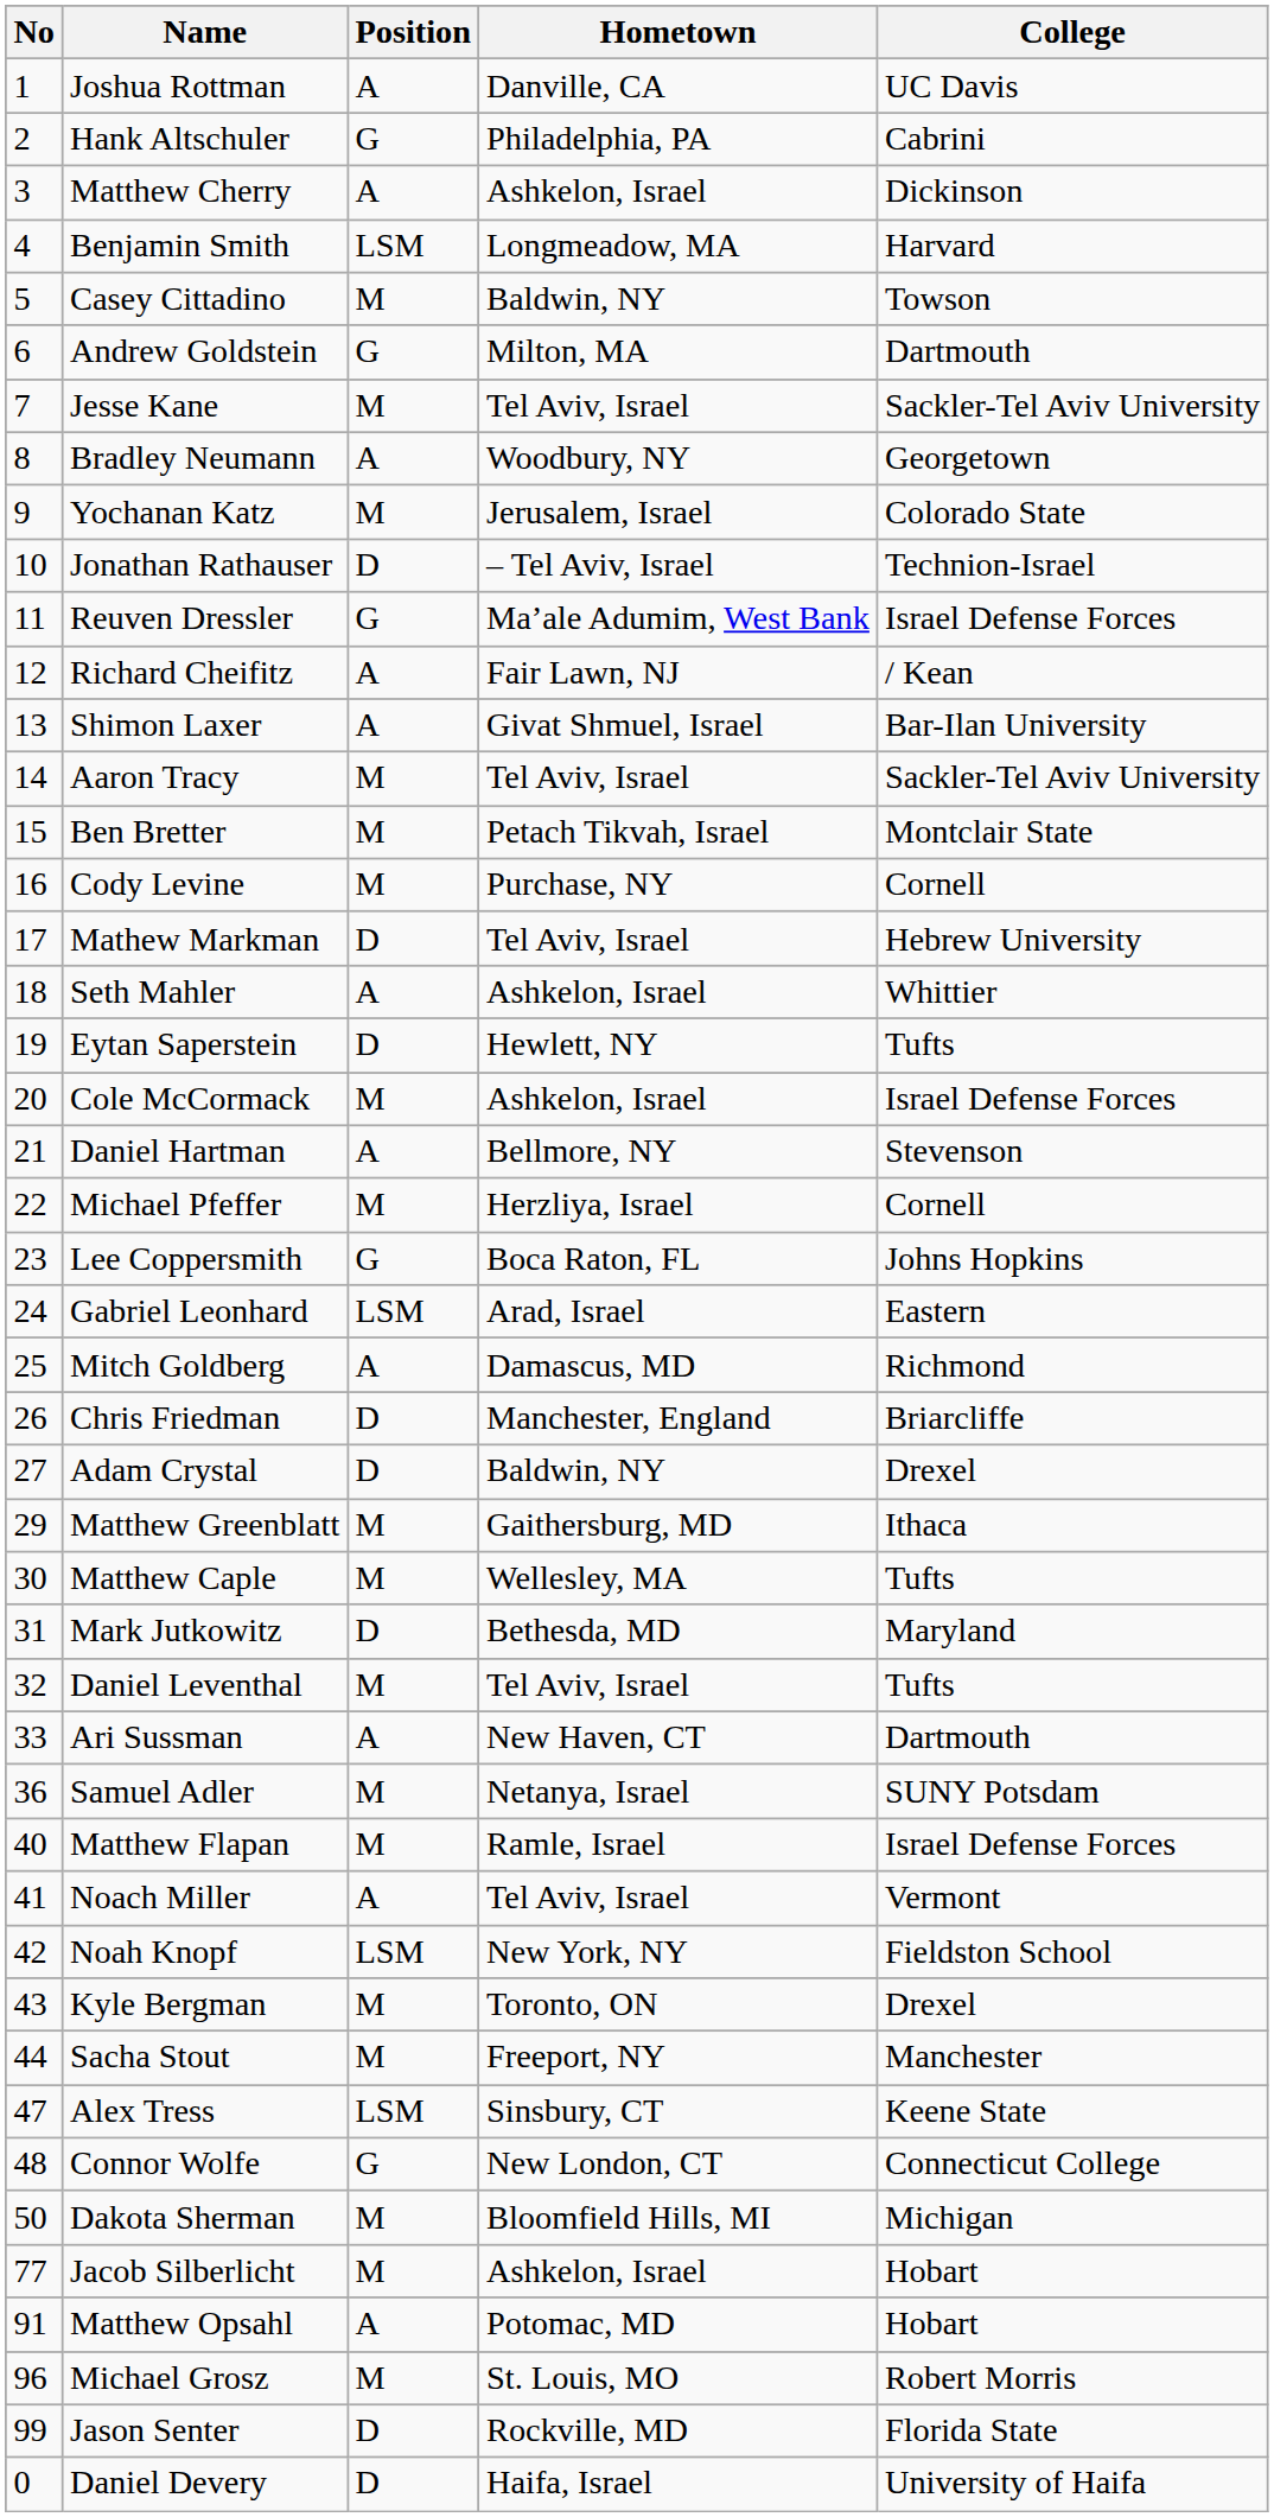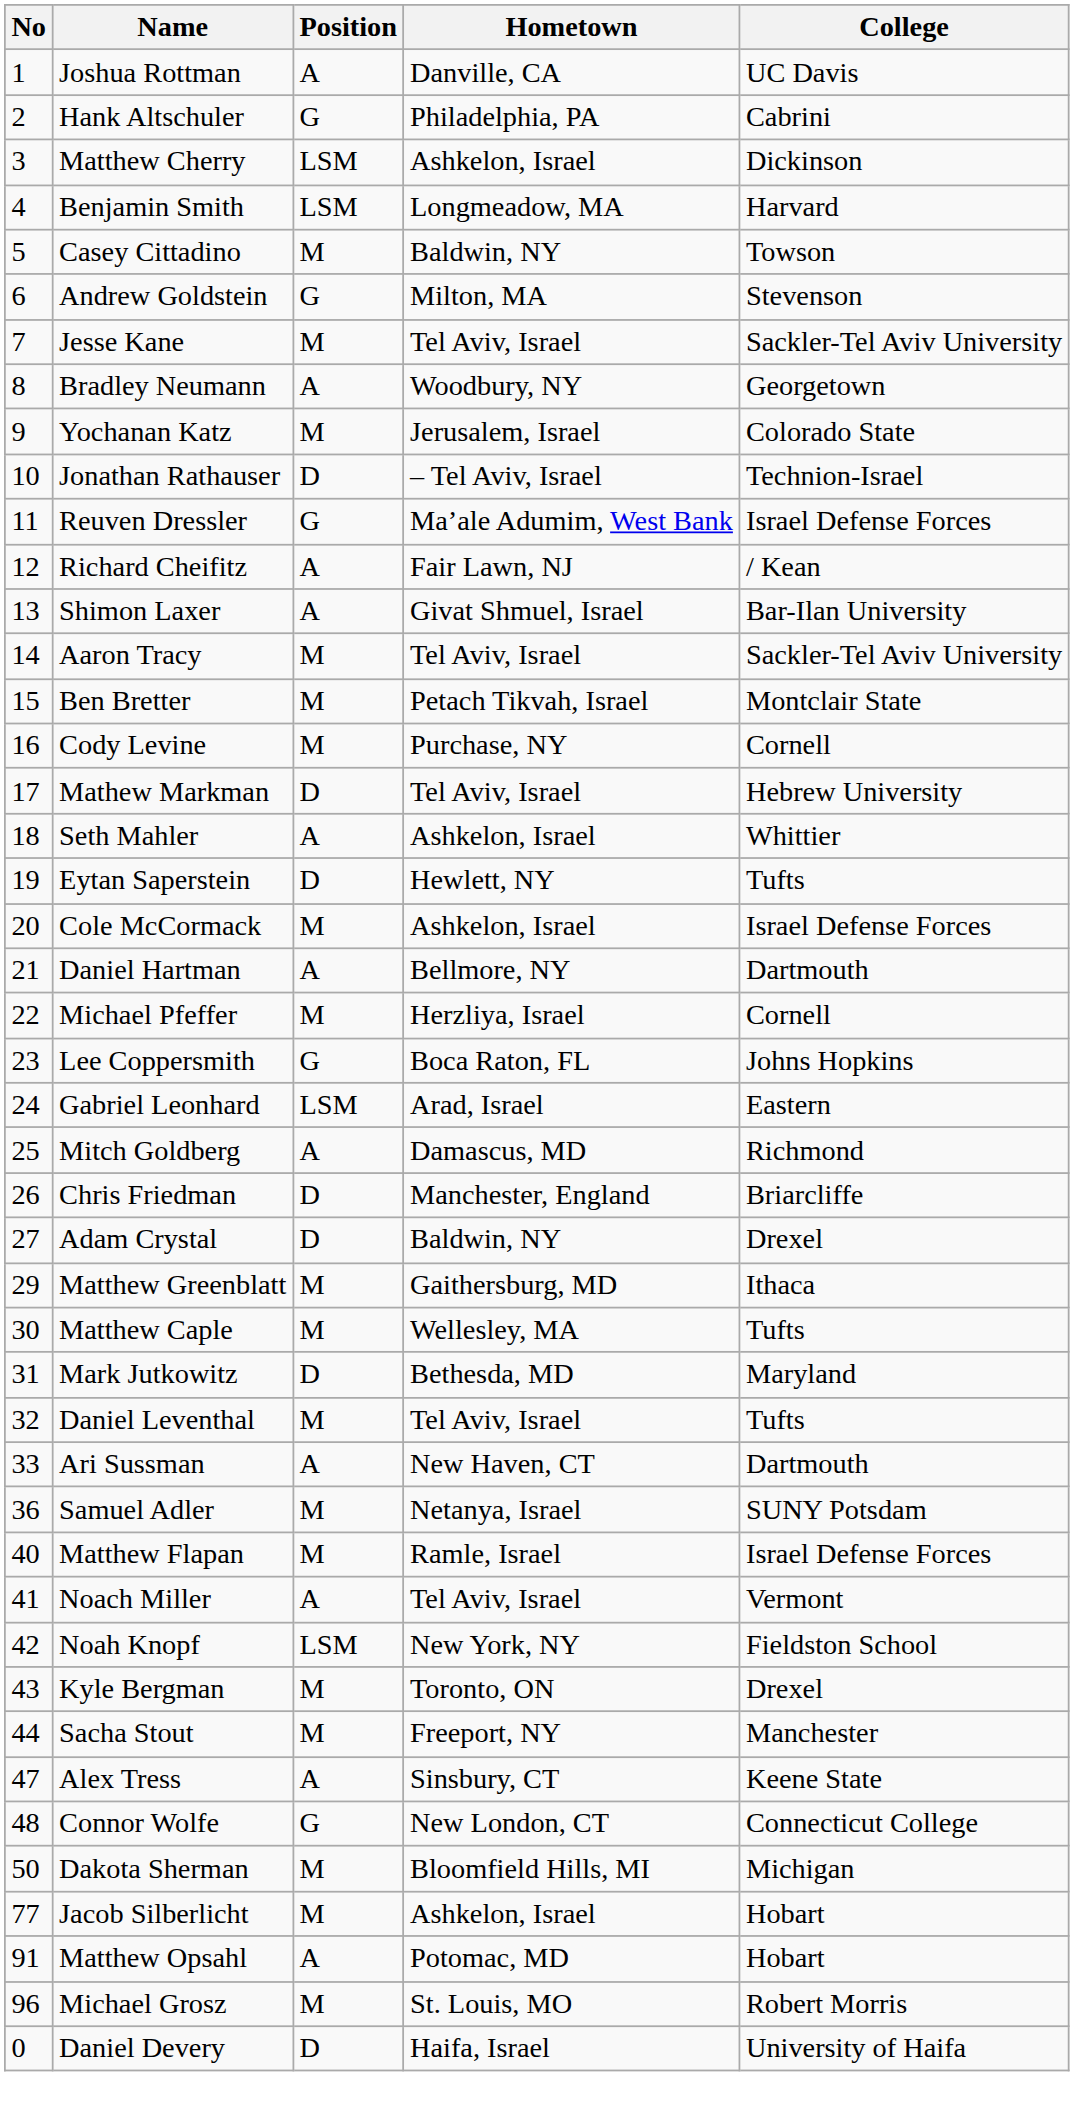Matthew Cherry | Position: A -> LSM
Andrew Goldstein | College: Dartmouth -> Stevenson
Daniel Hartman | College: Stevenson -> Dartmouth
Alex Tress | Position: LSM -> A
- row: 99 | Jason Senter | D | Rockville, MD | Florida State
